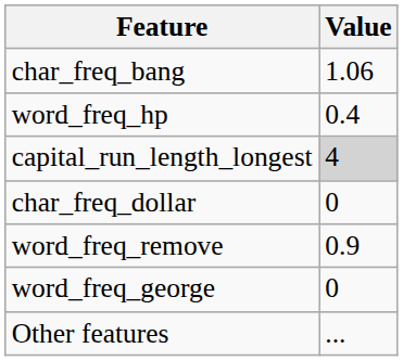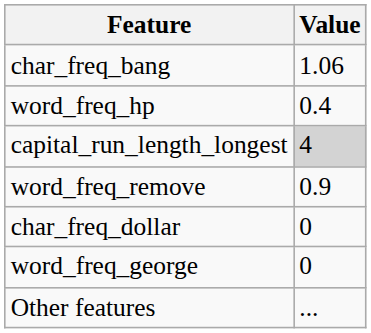rows swapped: char_freq_dollar <-> word_freq_remove
